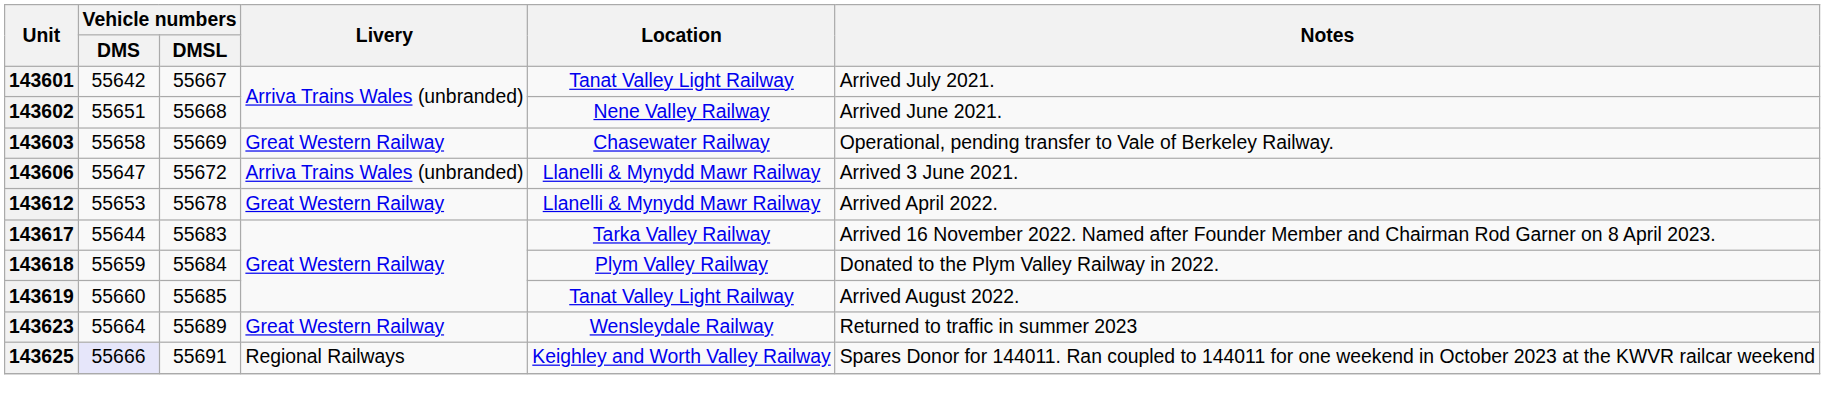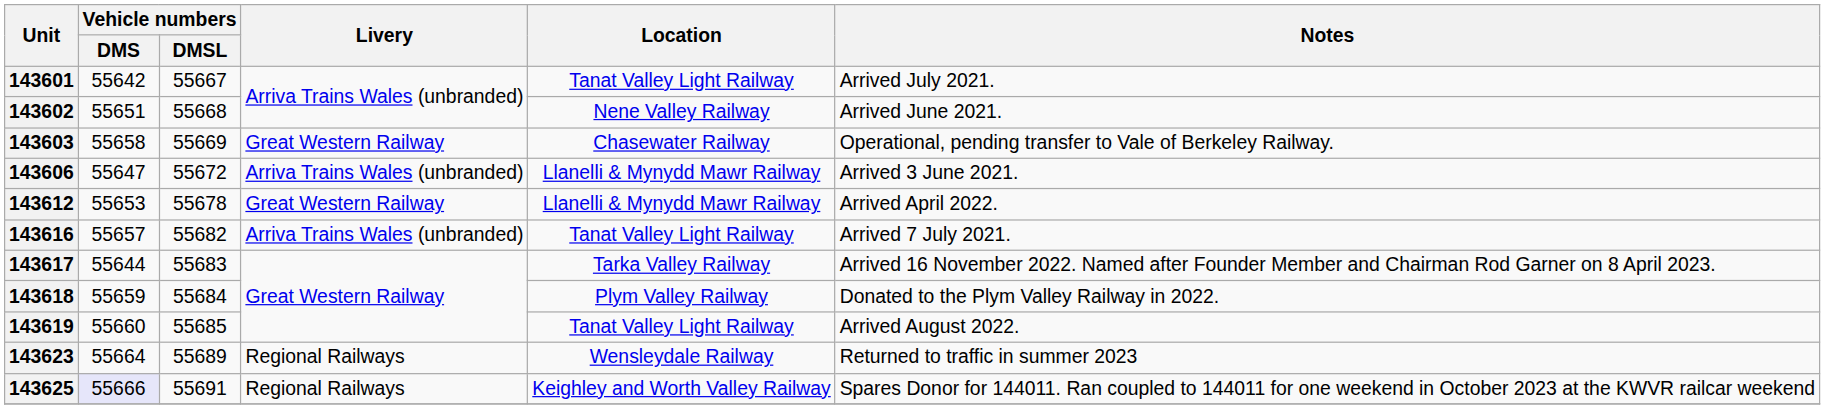+ row: 143616 | 55657 | 55682 | Arriva Trains Wales (unbranded) | Tanat Valley Light Railway | Arrived 7 July 2021.
143623 | Livery: Great Western Railway -> Regional Railways
